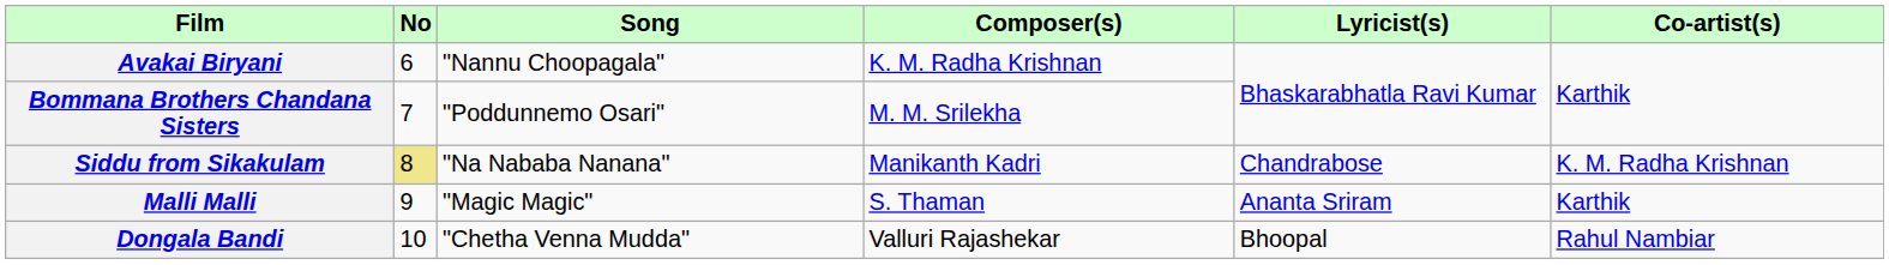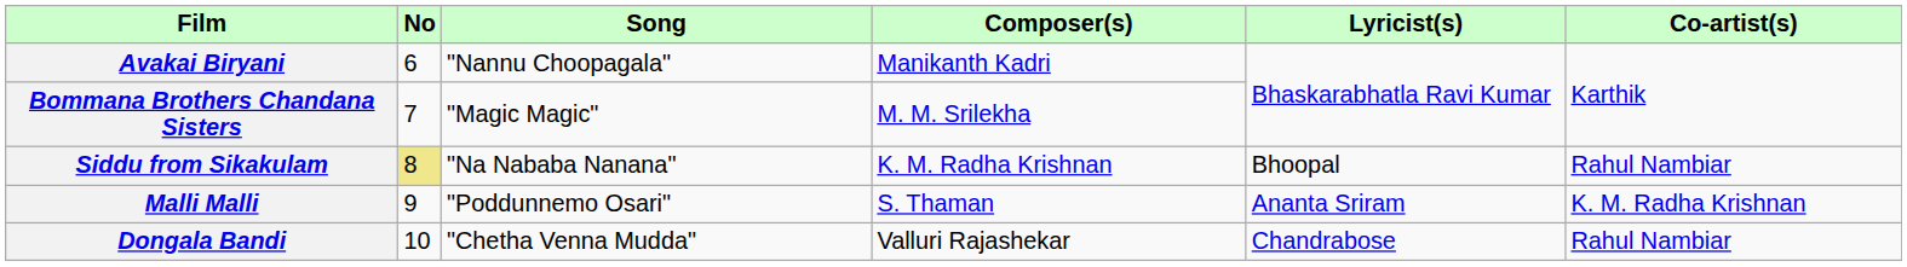Avakai Biryani | Composer(s): K. M. Radha Krishnan -> Manikanth Kadri
Bommana Brothers Chandana Sisters | Song: "Poddunnemo Osari" -> "Magic Magic"
Siddu from Sikakulam | Composer(s): Manikanth Kadri -> K. M. Radha Krishnan
Siddu from Sikakulam | Lyricist(s): Chandrabose -> Bhoopal
Siddu from Sikakulam | Co-artist(s): K. M. Radha Krishnan -> Rahul Nambiar
Malli Malli | Song: "Magic Magic" -> "Poddunnemo Osari"
Malli Malli | Co-artist(s): Karthik -> K. M. Radha Krishnan
Dongala Bandi | Lyricist(s): Bhoopal -> Chandrabose
